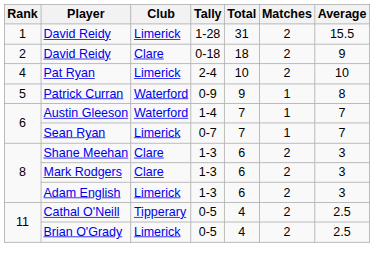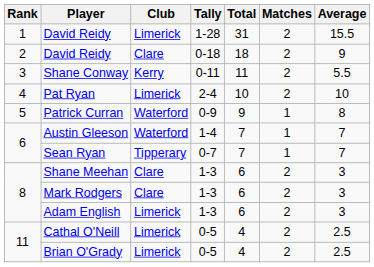+ row: 3 | Shane Conway | Kerry | 0-11 | 11 | 2 | 5.5
Sean Ryan | Club: Limerick -> Tipperary
Cathal O'Neill | Club: Tipperary -> Limerick
